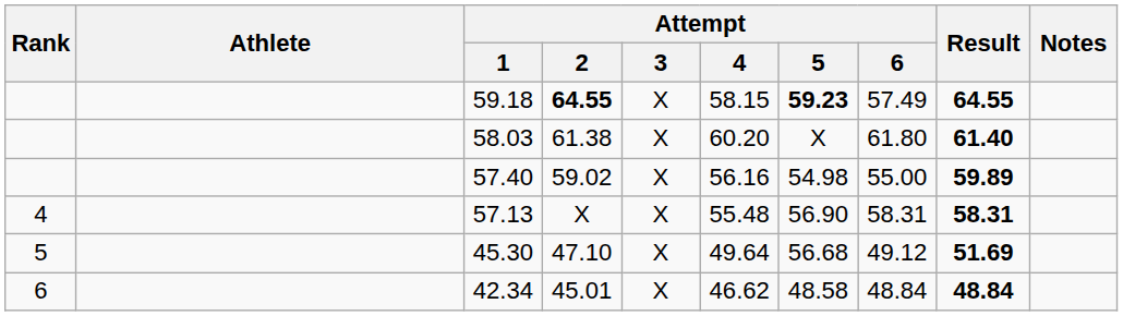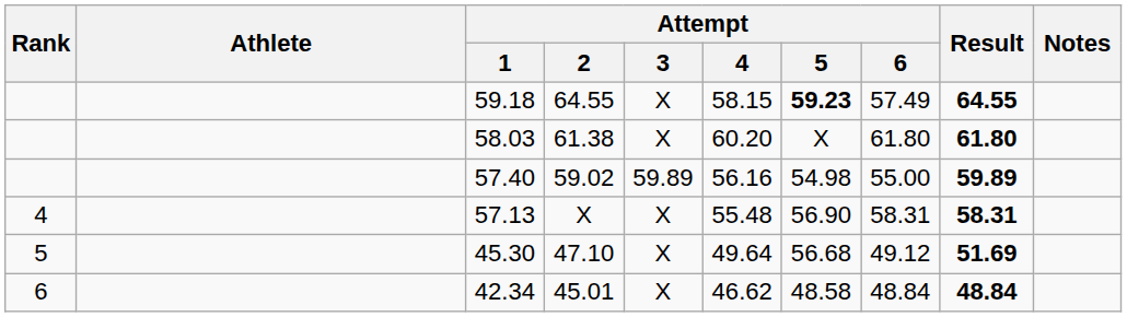59.18 | Attempt / 2: bold -> normal
58.03 | Result: 61.40 -> 61.80
57.40 | Attempt / 3: X -> 59.89
